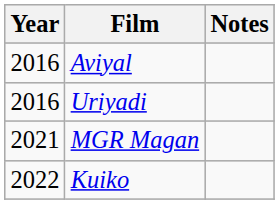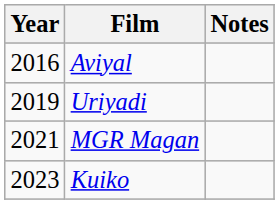Uriyadi | Year: 2016 -> 2019
Kuiko | Year: 2022 -> 2023
